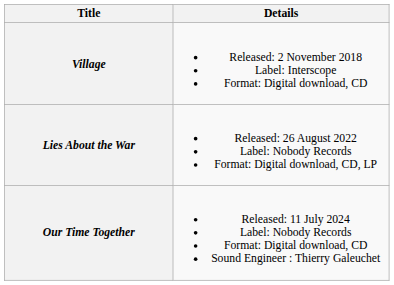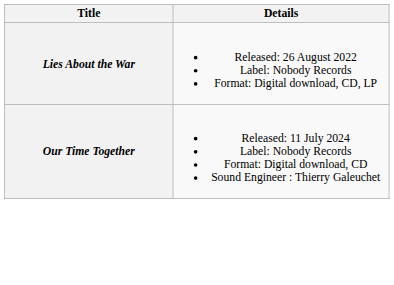- row: Village | Released: 2 November 2018 Label: Interscope Format: Digital download, CD
